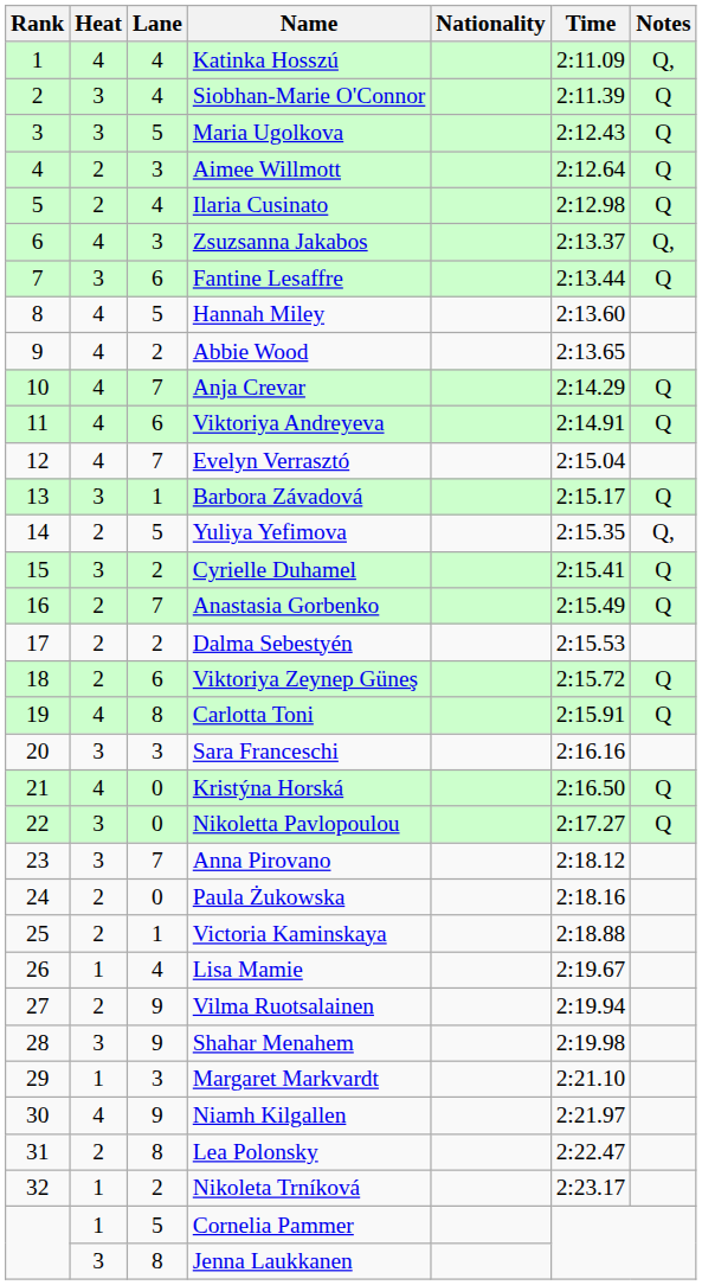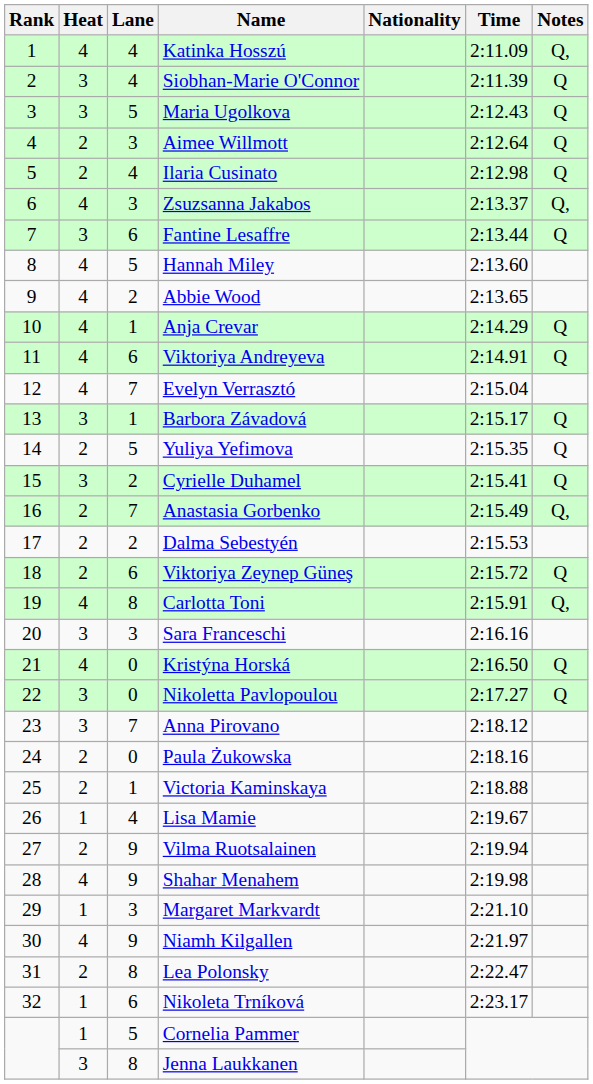Anja Crevar | Lane: 7 -> 1
Yuliya Yefimova | Notes: Q, -> Q
Anastasia Gorbenko | Notes: Q -> Q,
Carlotta Toni | Notes: Q -> Q,
Shahar Menahem | Heat: 3 -> 4
Nikoleta Trníková | Lane: 2 -> 6
